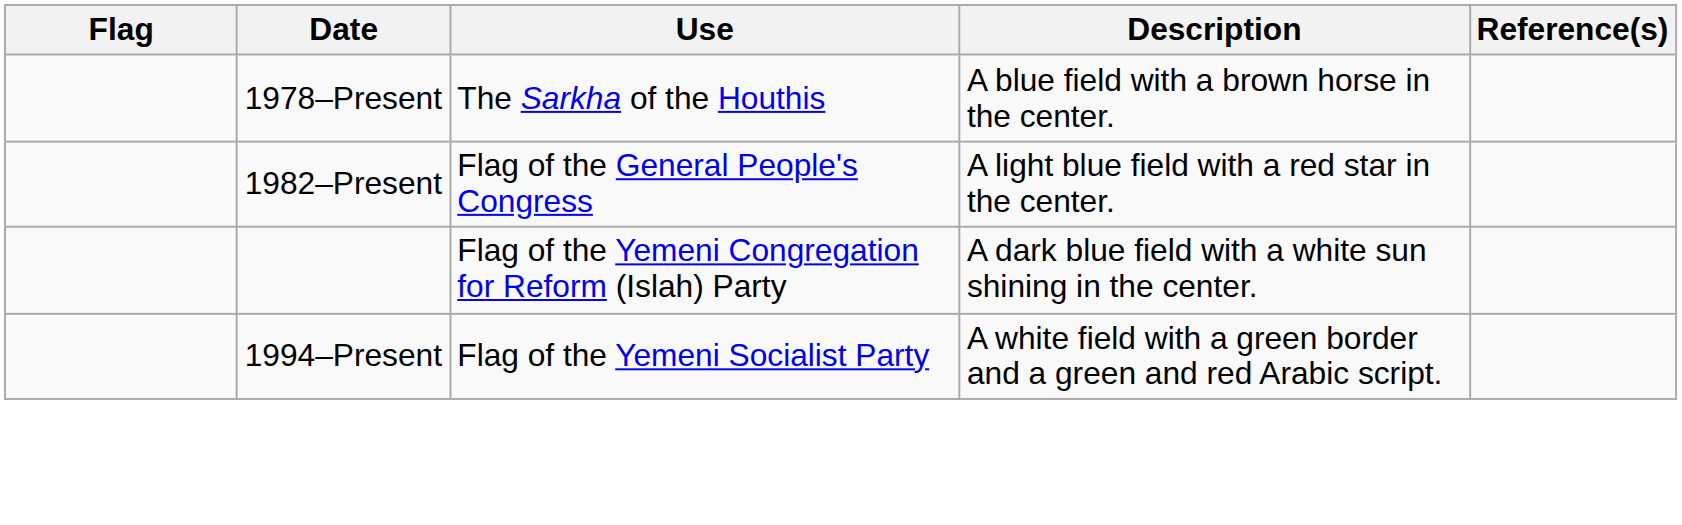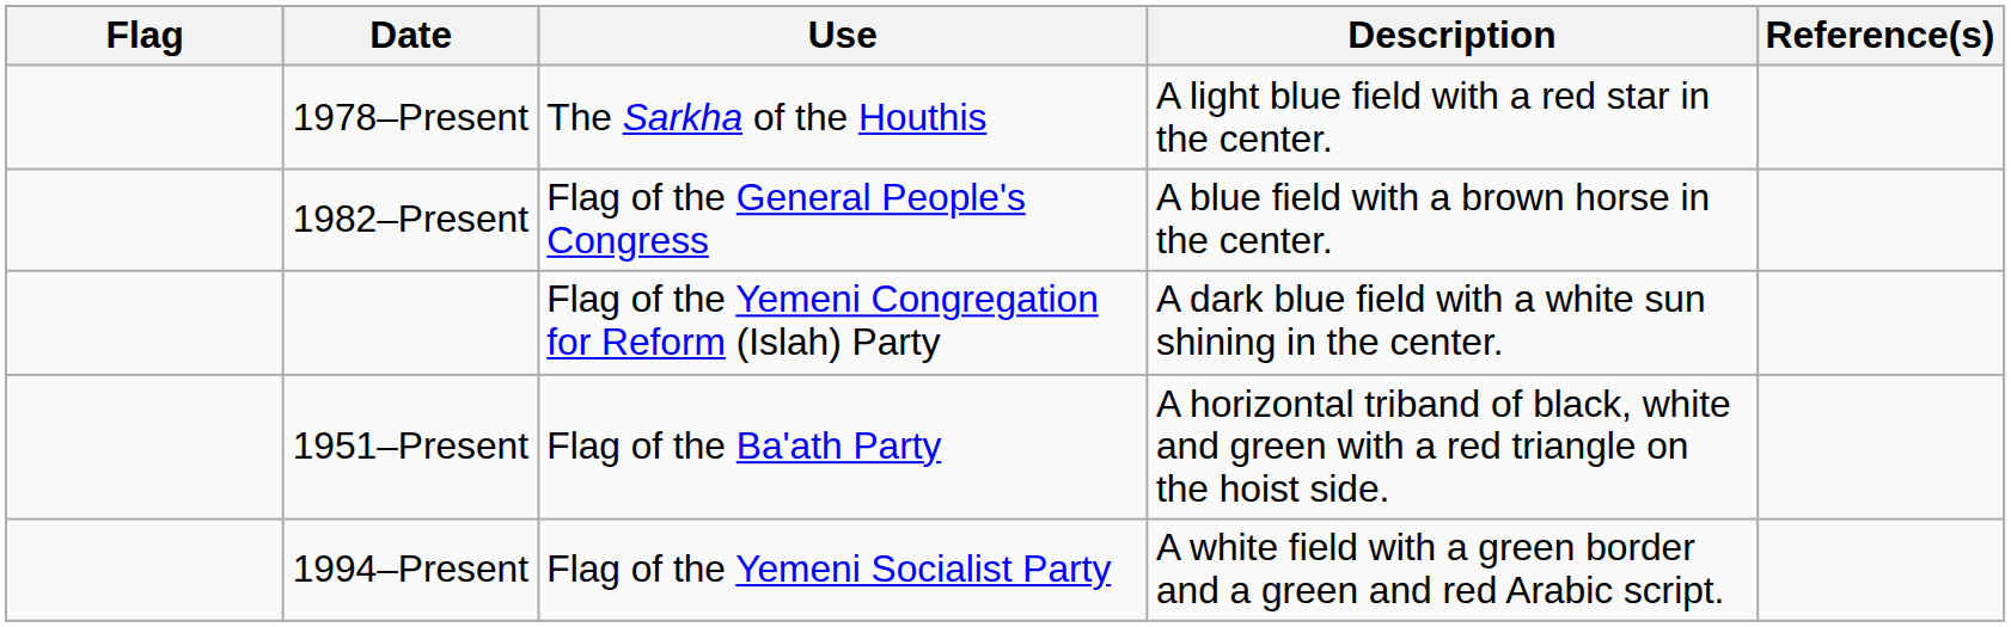1978–Present | Description: A blue field with a brown horse in the center. -> A light blue field with a red star in the center.
1982–Present | Description: A light blue field with a red star in the center. -> A blue field with a brown horse in the center.
+ row: 1951–Present | Flag of the Ba'ath Party | A horizontal triband of black, white and green with a red triangle on the hoist side.
